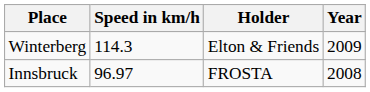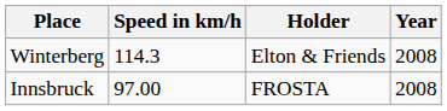Winterberg | Year: 2009 -> 2008
Innsbruck | Speed in km/h: 96.97 -> 97.00
